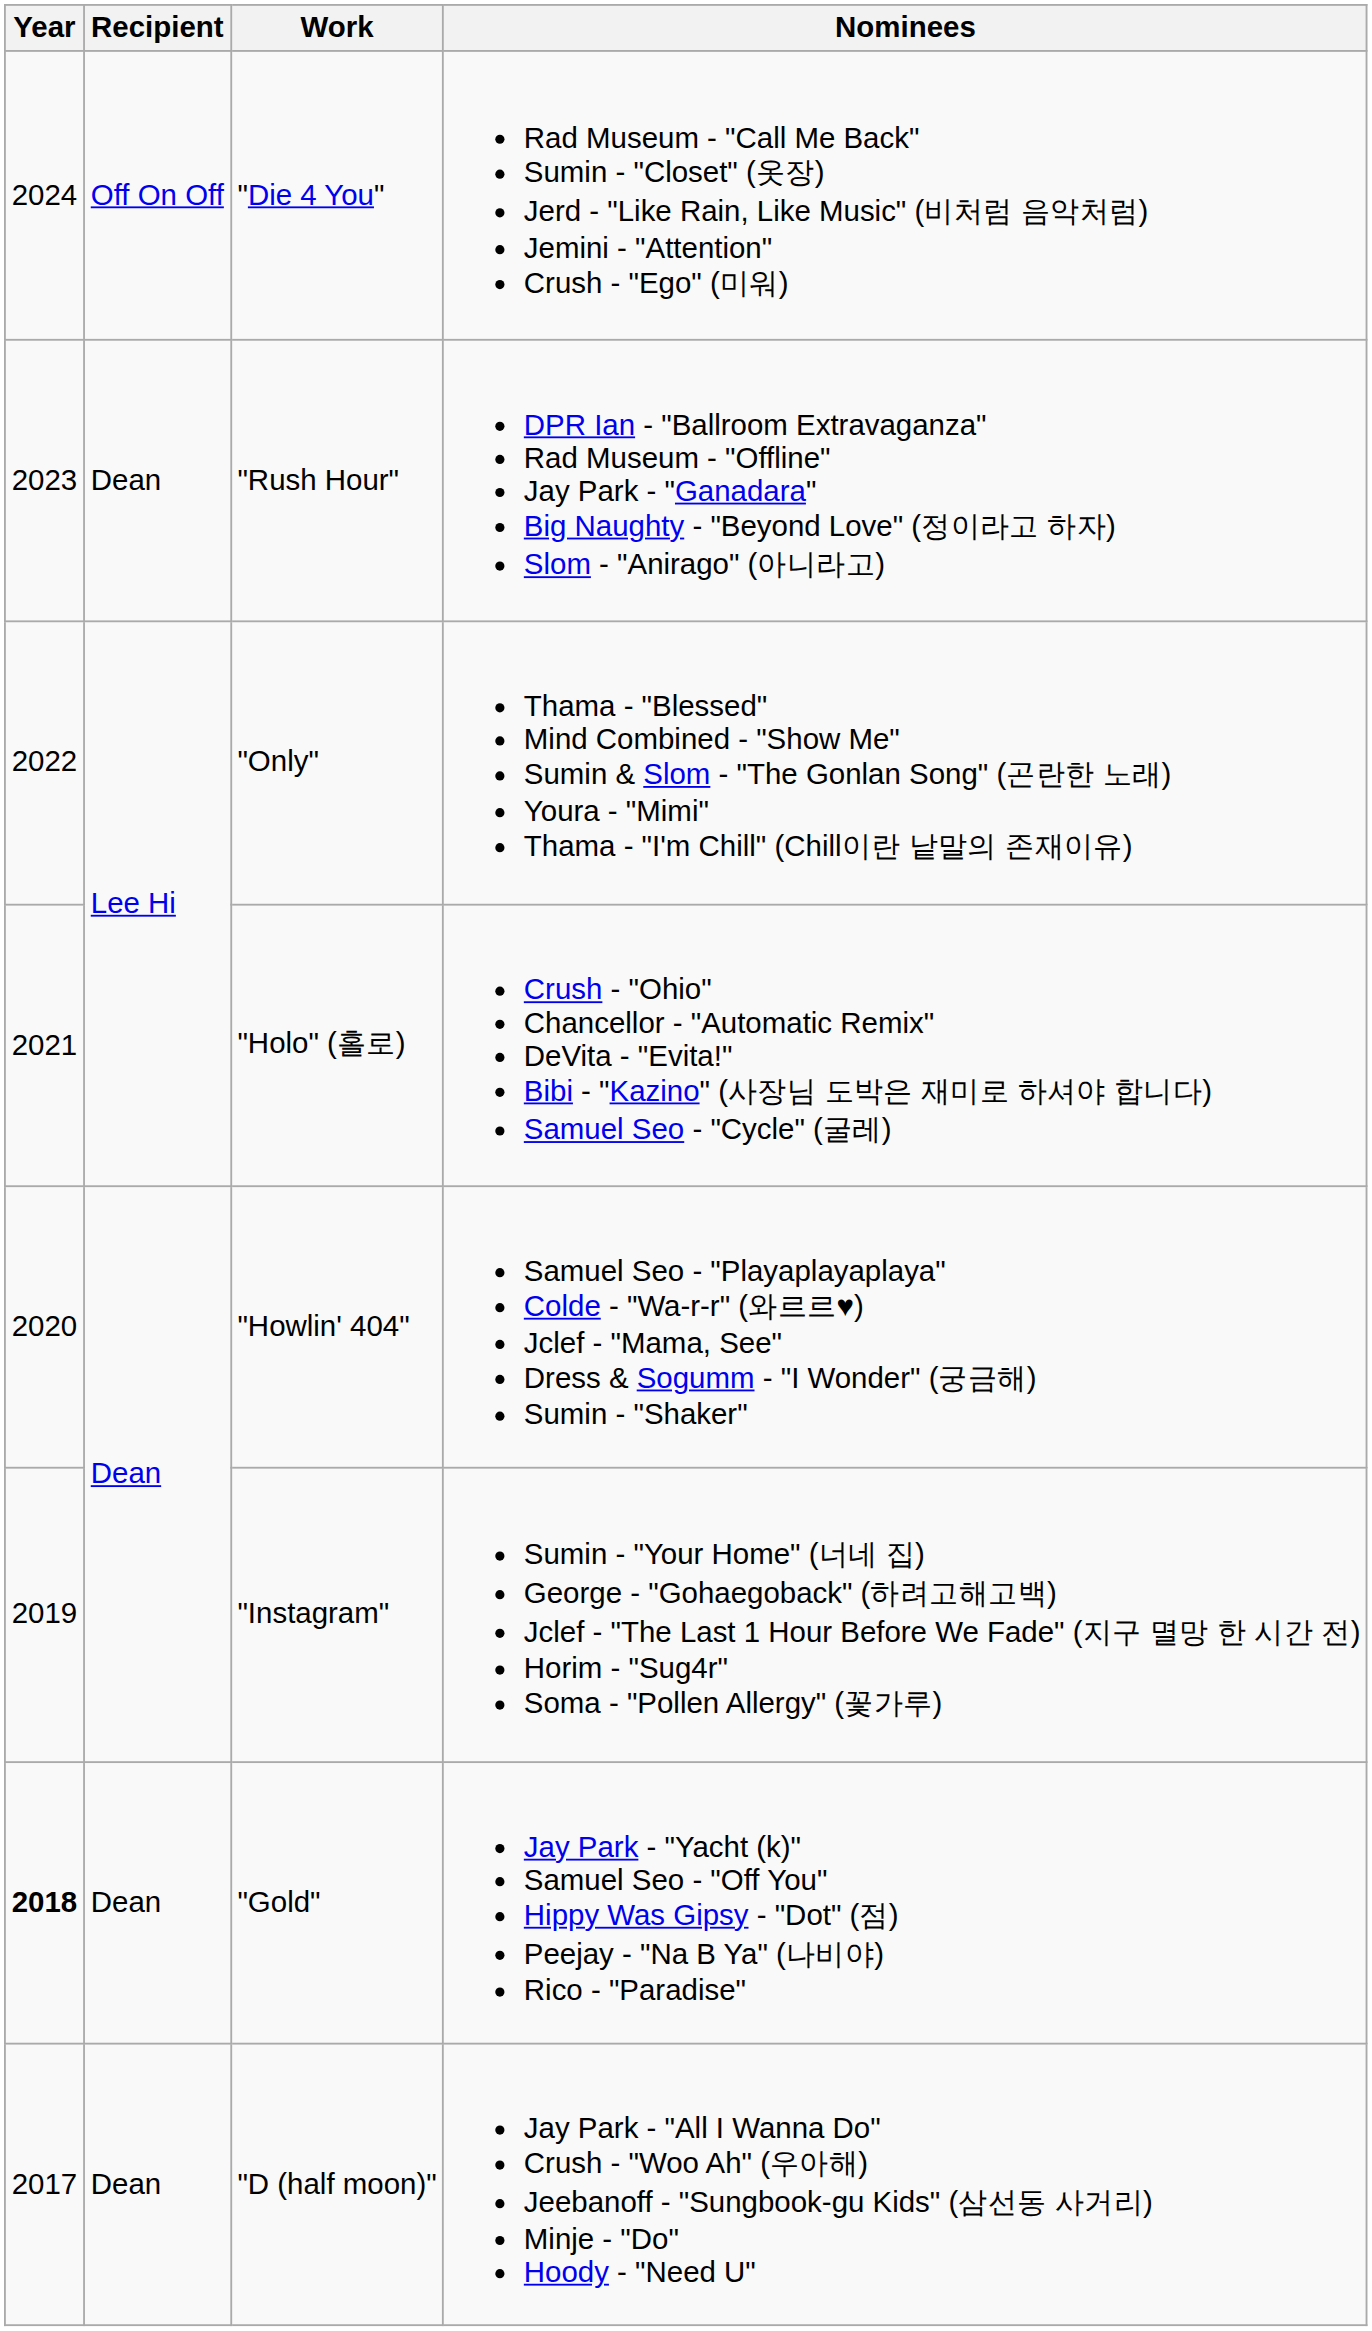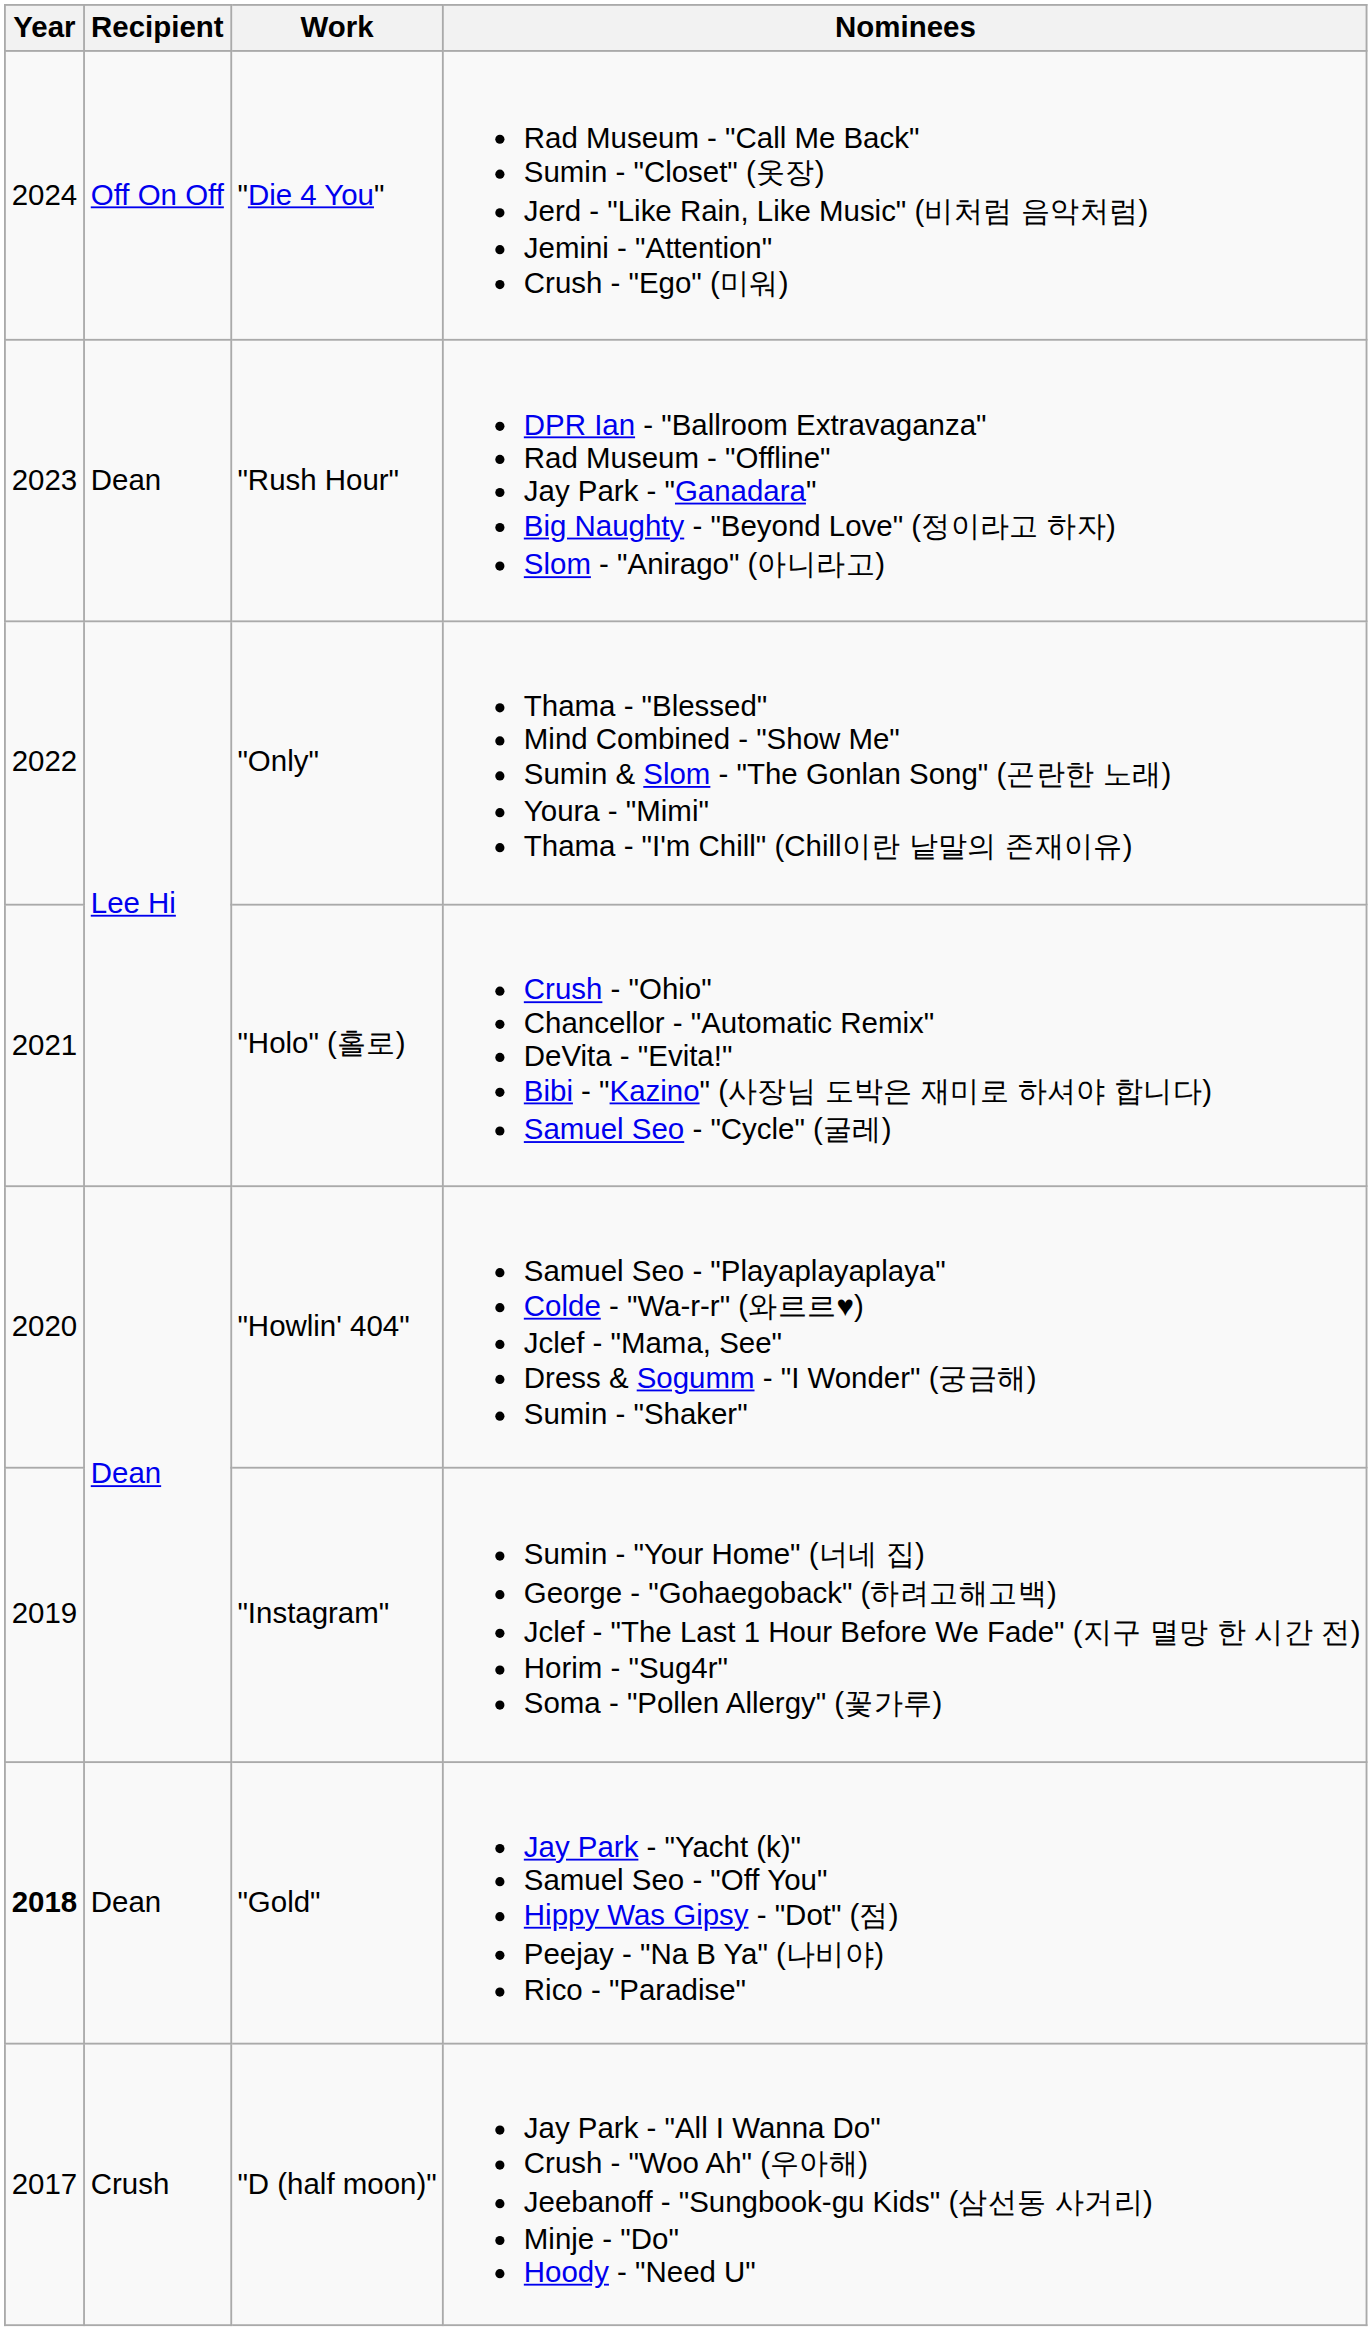"D (half moon)" | Recipient: Dean -> Crush
